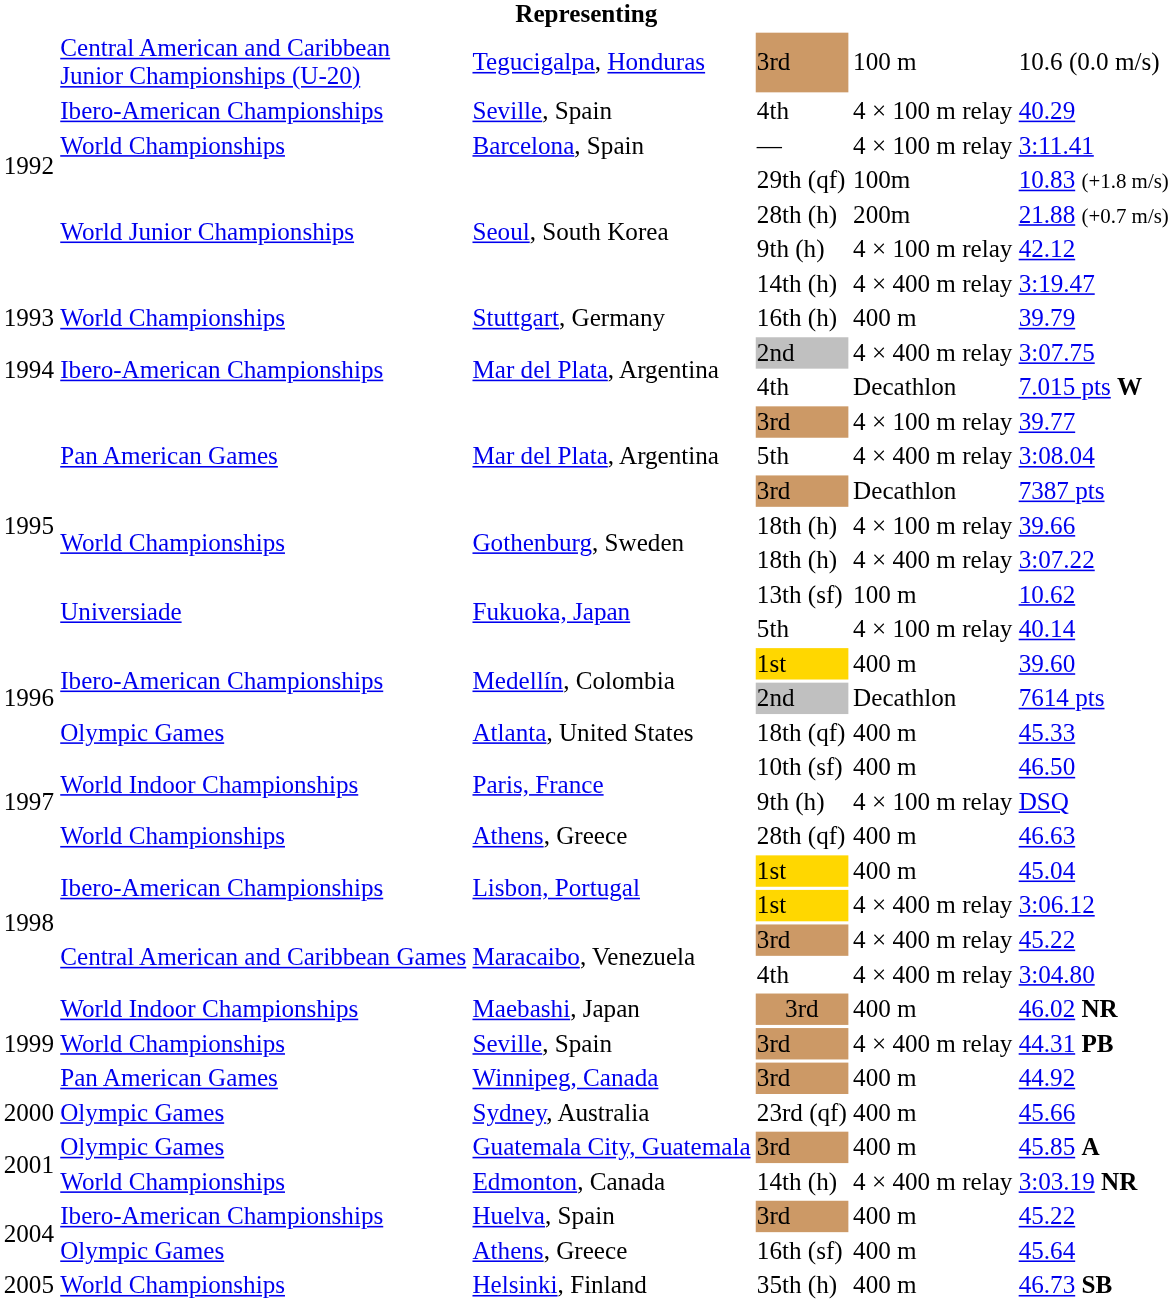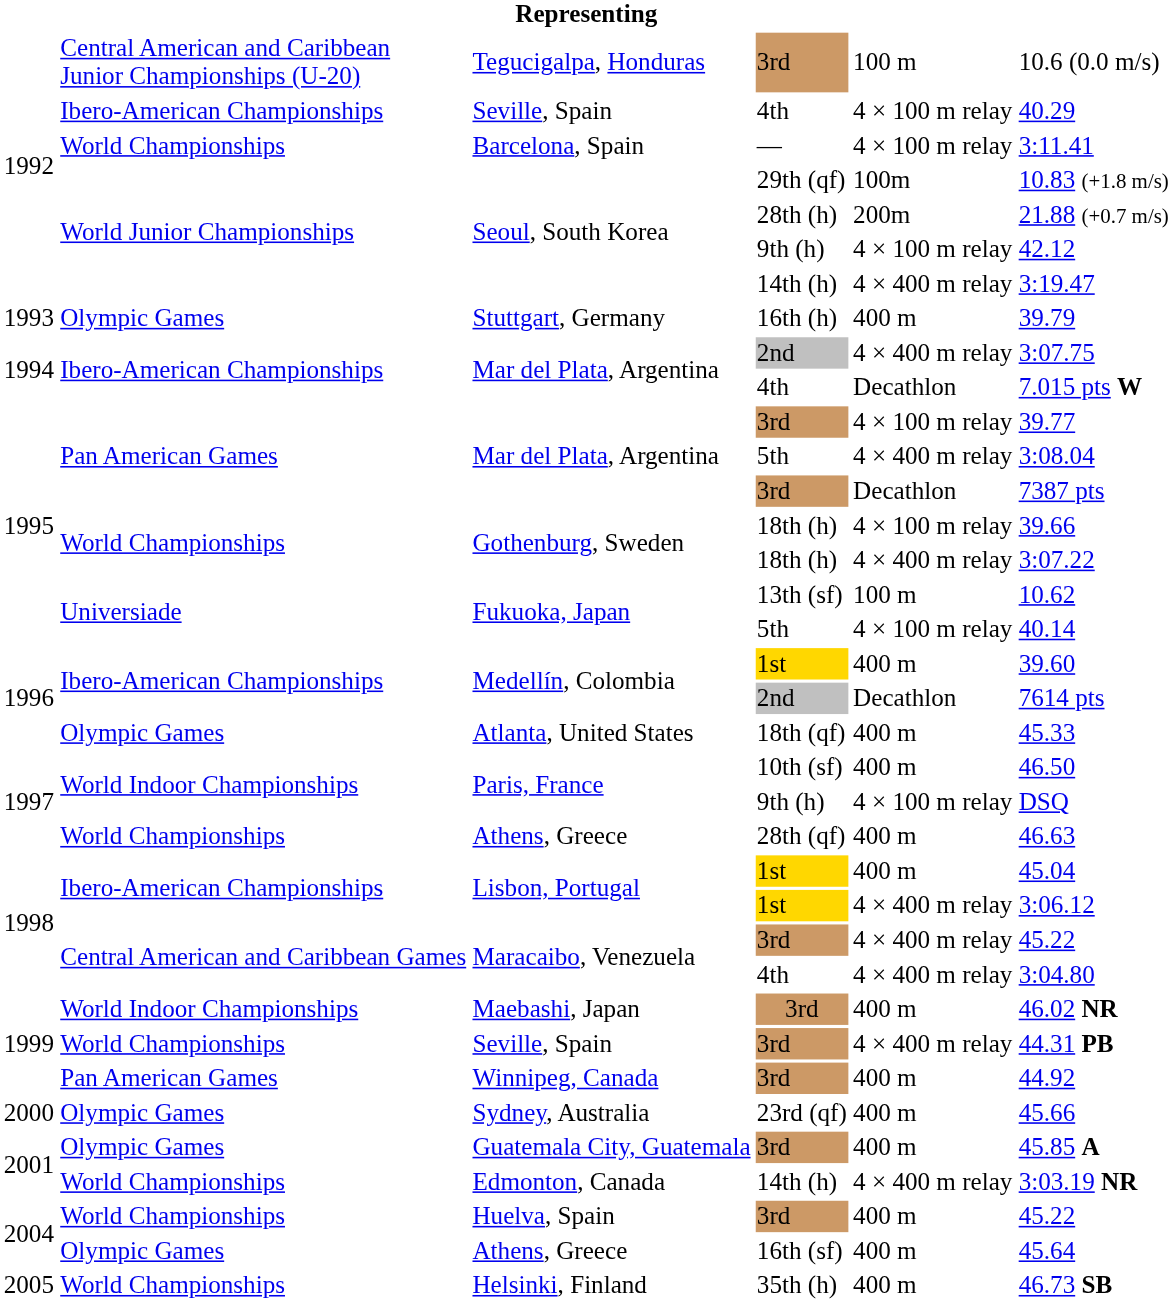Stuttgart, Germany | column 2: World Championships -> Olympic Games
Huelva, Spain | column 2: Ibero-American Championships -> World Championships
